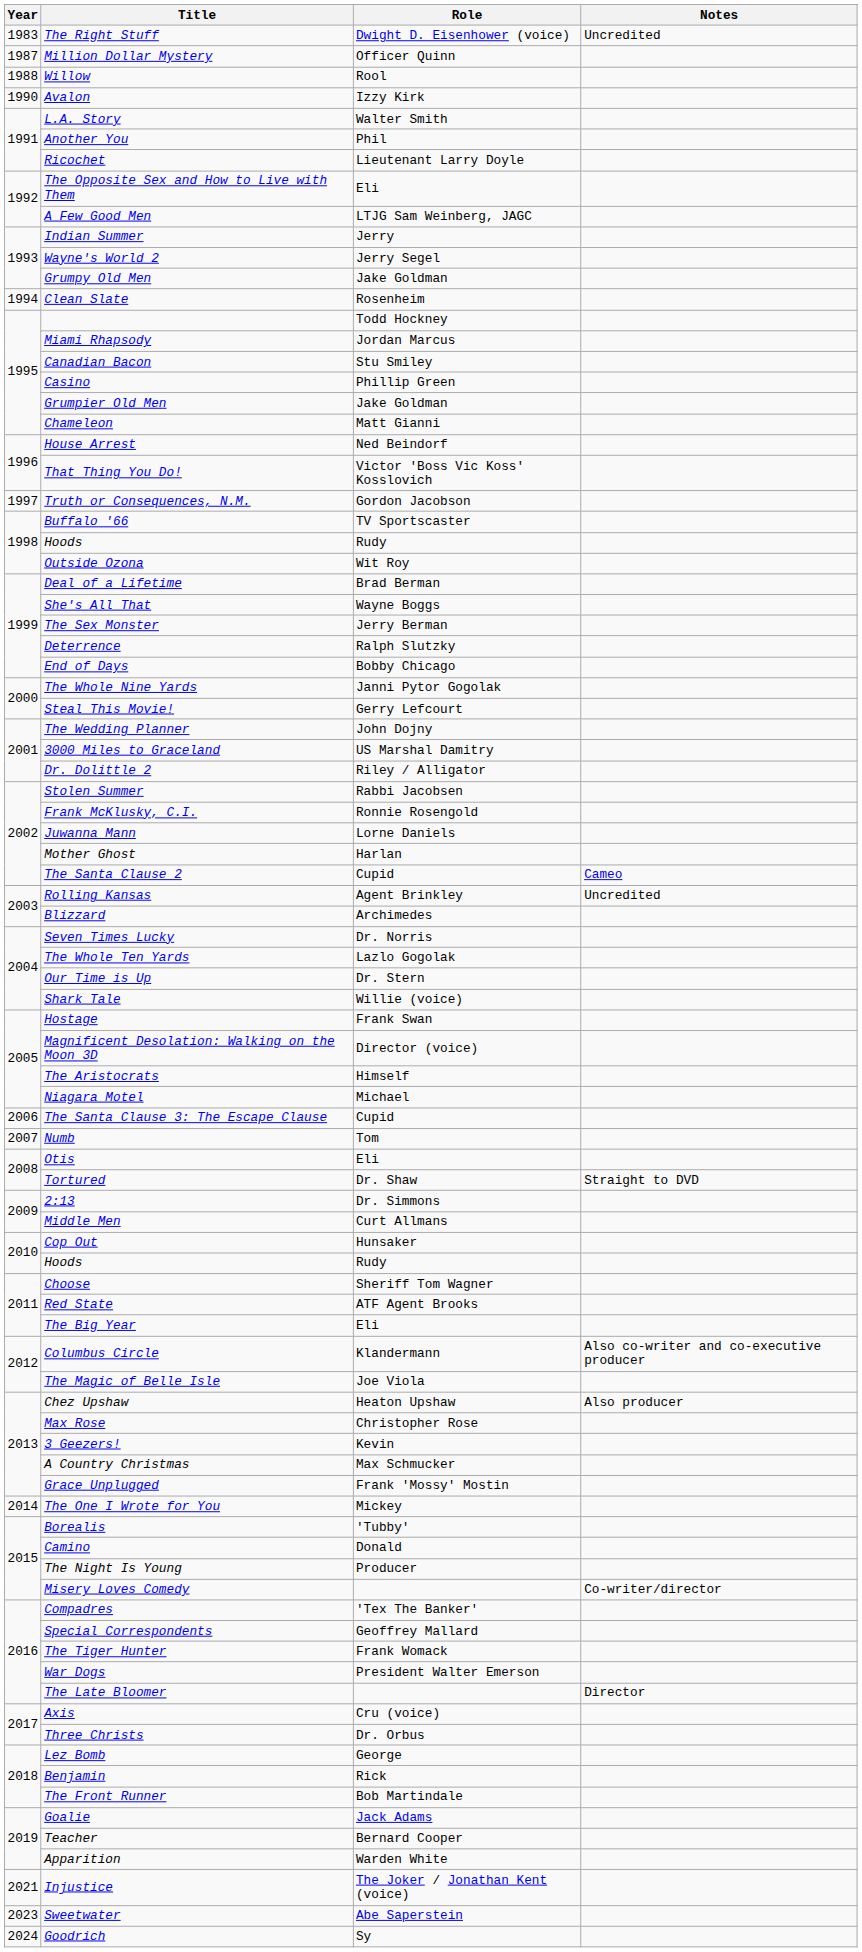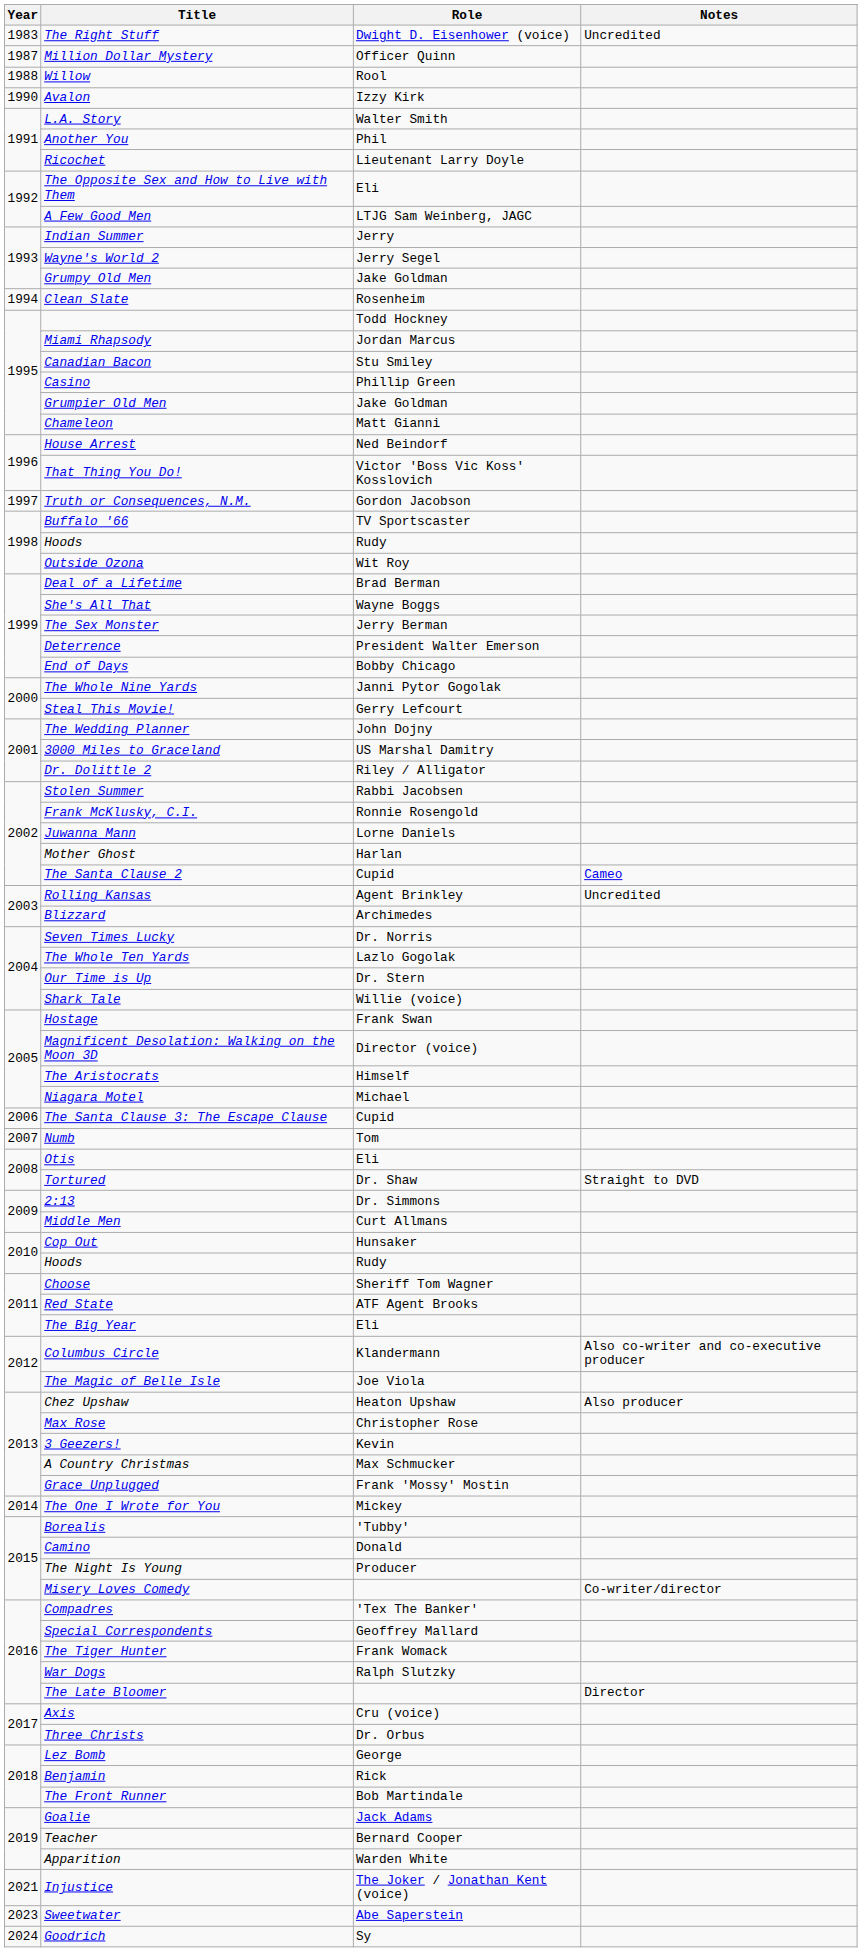Deterrence | Role: Ralph Slutzky -> President Walter Emerson
War Dogs | Role: President Walter Emerson -> Ralph Slutzky
